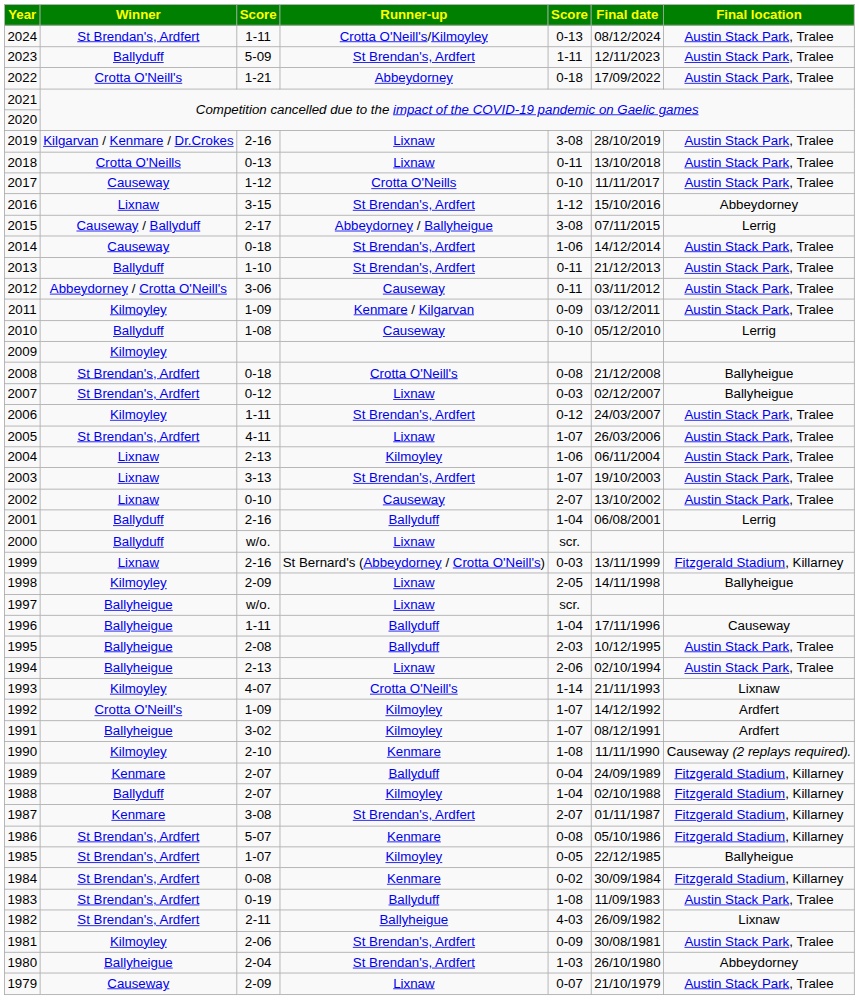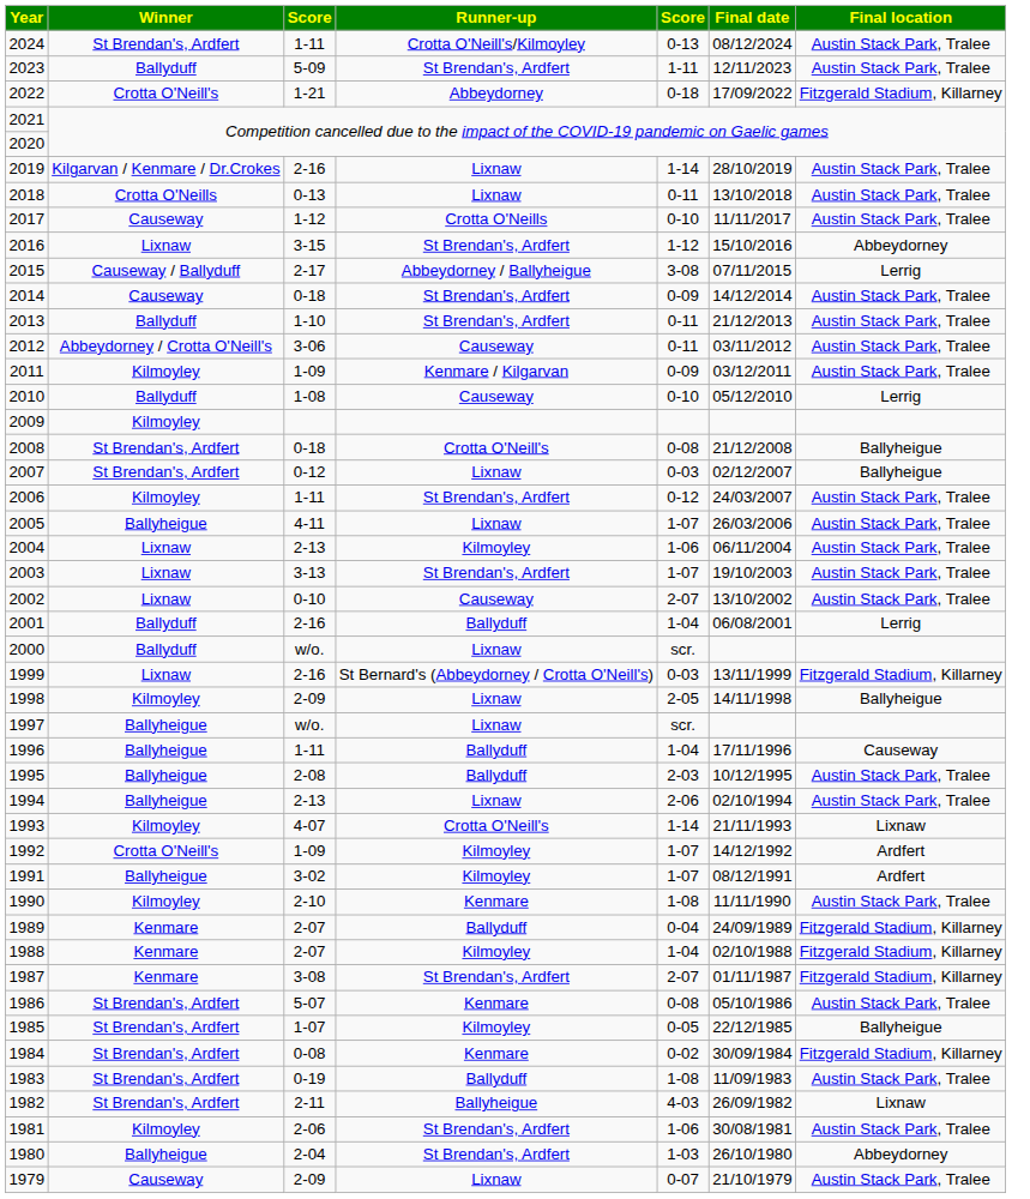2022 | Final location: Austin Stack Park, Tralee -> Fitzgerald Stadium, Killarney
2019 | column 5: 3-08 -> 1-14
2014 | column 5: 1-06 -> 0-09
2005 | Winner: St Brendan's, Ardfert -> Ballyheigue
1990 | Final location: Causeway (2 replays required). -> Austin Stack Park, Tralee
1988 | Winner: Ballyduff -> Kenmare
1986 | Final location: Fitzgerald Stadium, Killarney -> Austin Stack Park, Tralee
1981 | column 5: 0-09 -> 1-06
